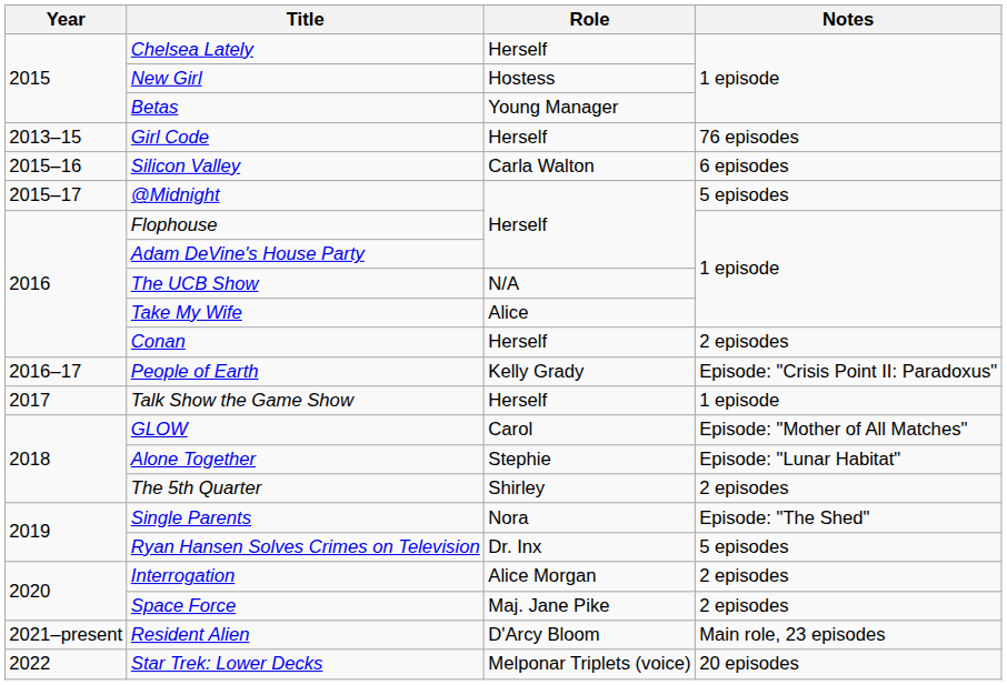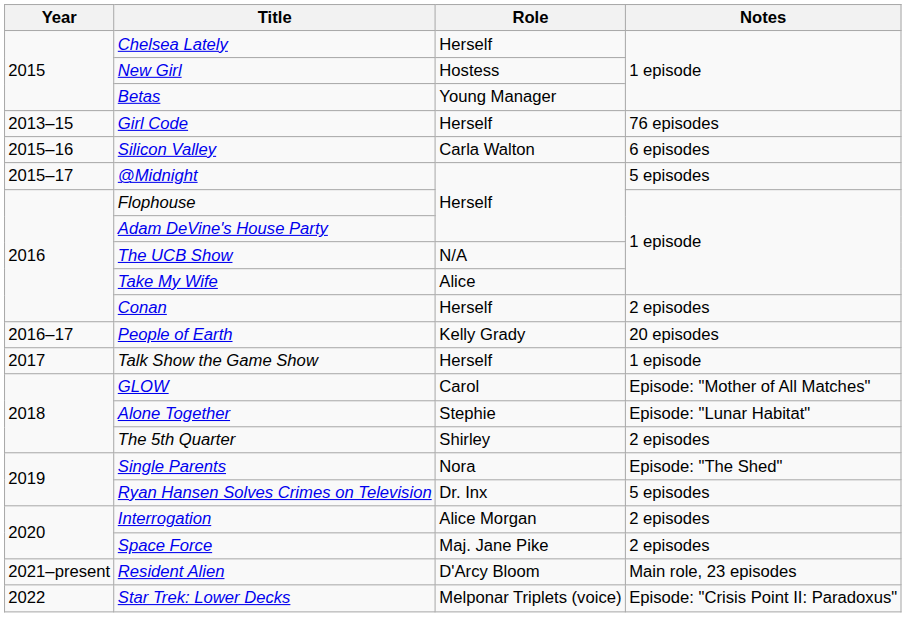People of Earth | Notes: Episode: "Crisis Point II: Paradoxus" -> 20 episodes
Star Trek: Lower Decks | Notes: 20 episodes -> Episode: "Crisis Point II: Paradoxus"
